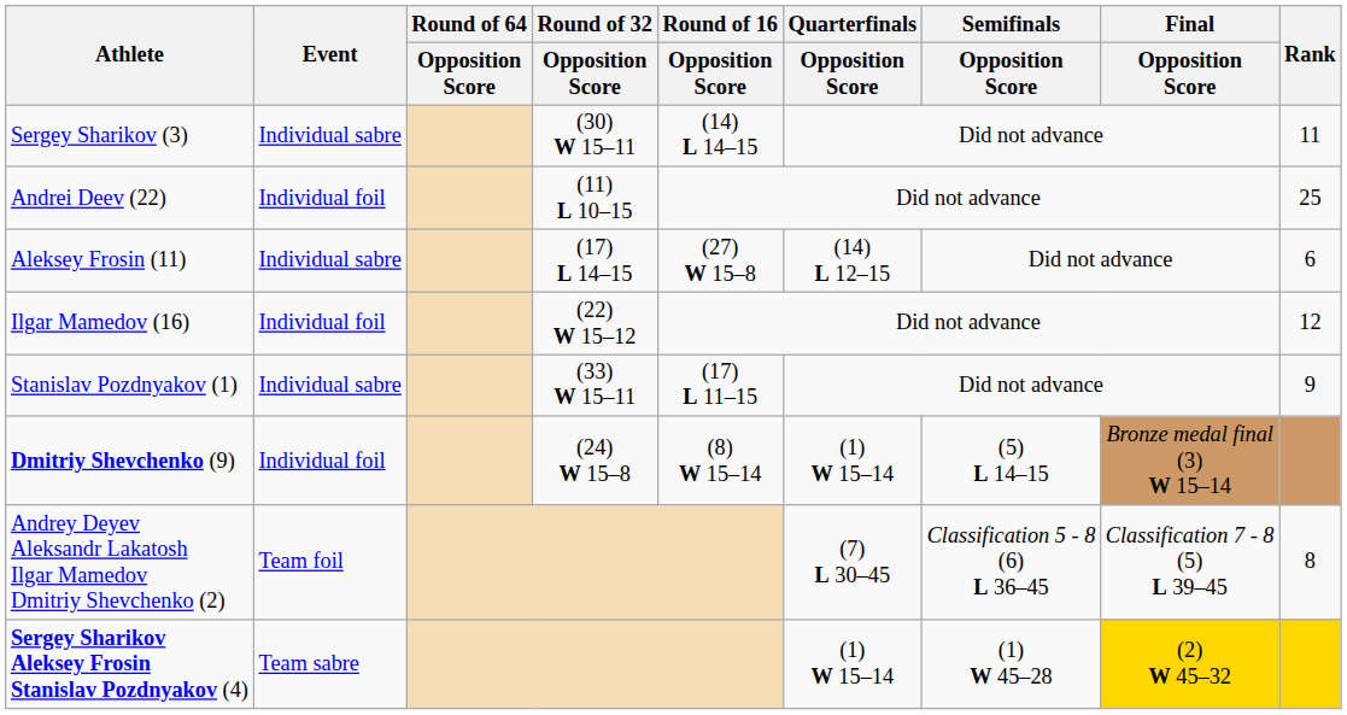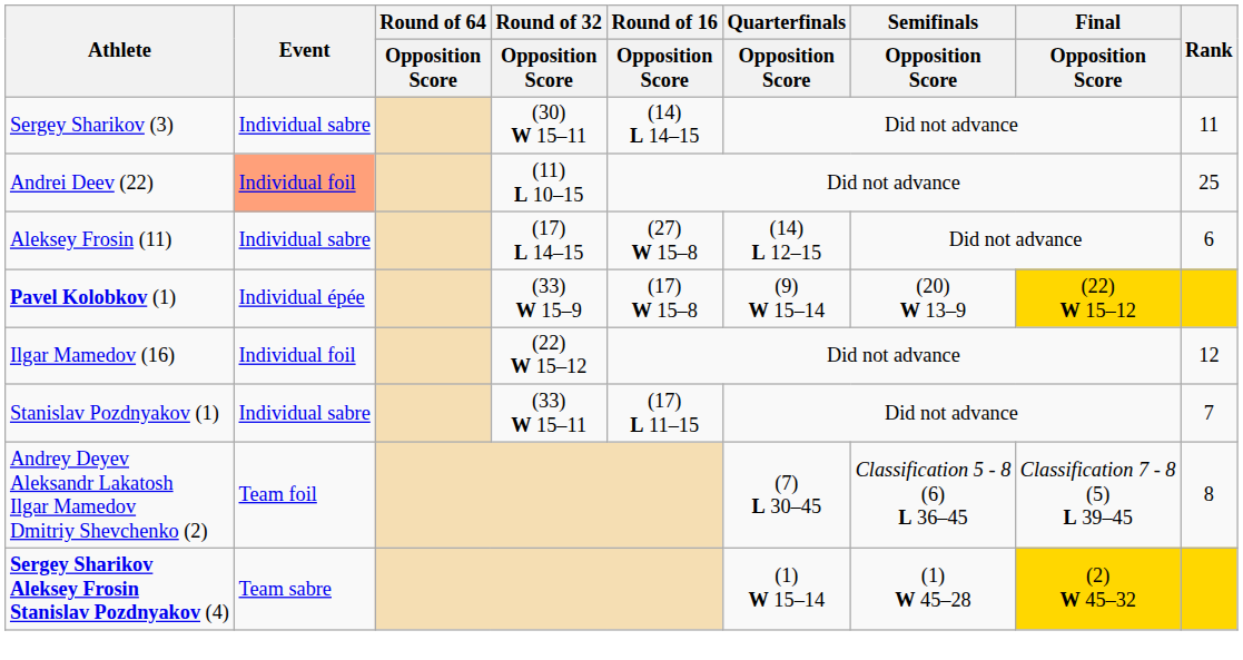Andrei Deev (22) | Event: no background -> lightsalmon background
+ row: Pavel Kolobkov (1) | Individual épée | (33) W 15–9 | (17) W 15–8 | (9) W 15–14 | (20) W 13–9 | (22) W 15–12
Stanislav Pozdnyakov (1) | Rank: 9 -> 7
- row: Dmitriy Shevchenko (9) | Individual foil | (24) W 15–8 | (8) W 15–14 | (1) W 15–14 | (5) L 14–15 | Bronze medal final (3) W 15–14
